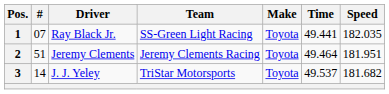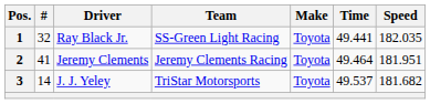1 | #: 07 -> 32
2 | #: 51 -> 41
